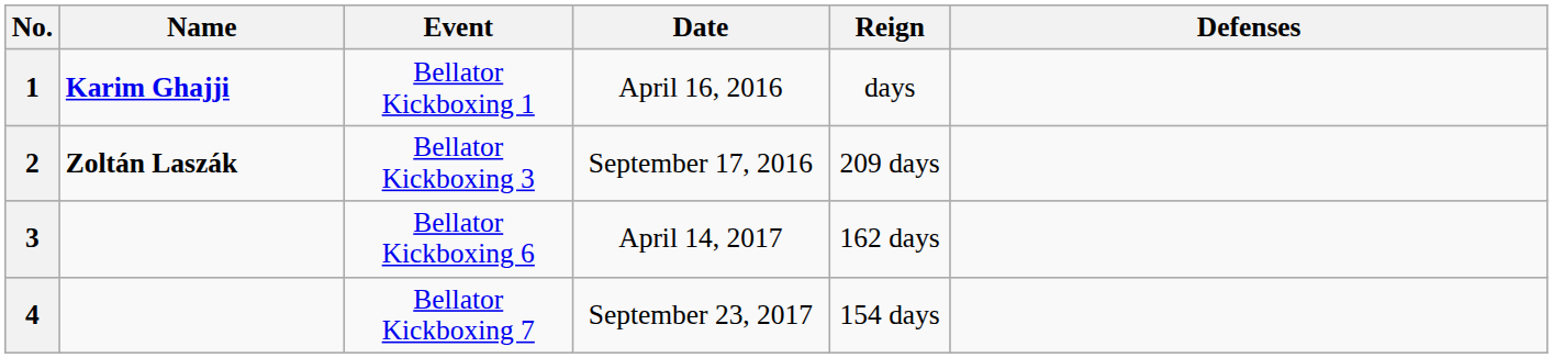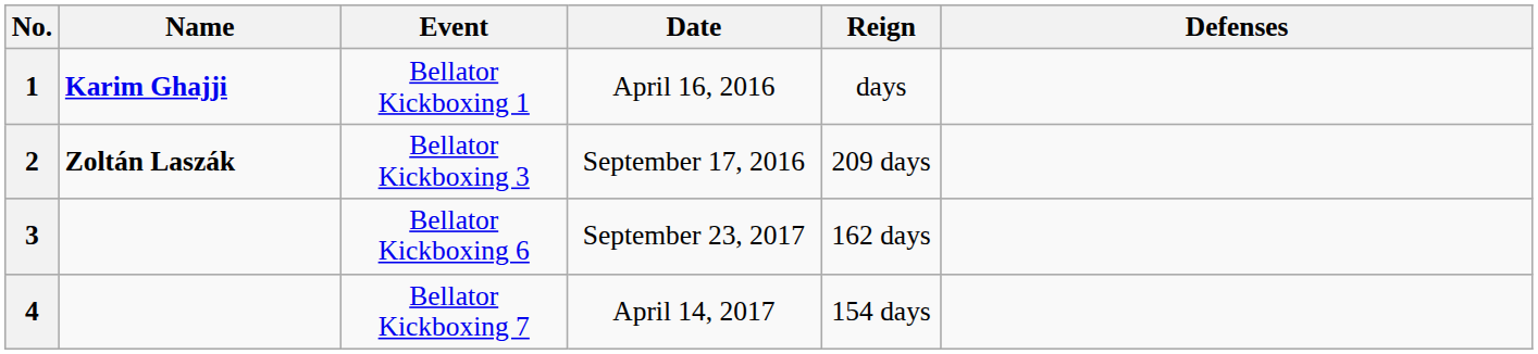3 | Date: April 14, 2017 -> September 23, 2017
4 | Date: September 23, 2017 -> April 14, 2017
